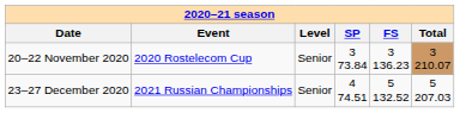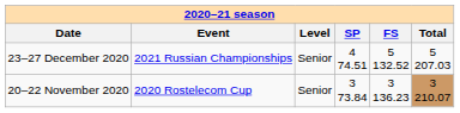rows swapped: 23–27 December 2020 <-> 20–22 November 2020
